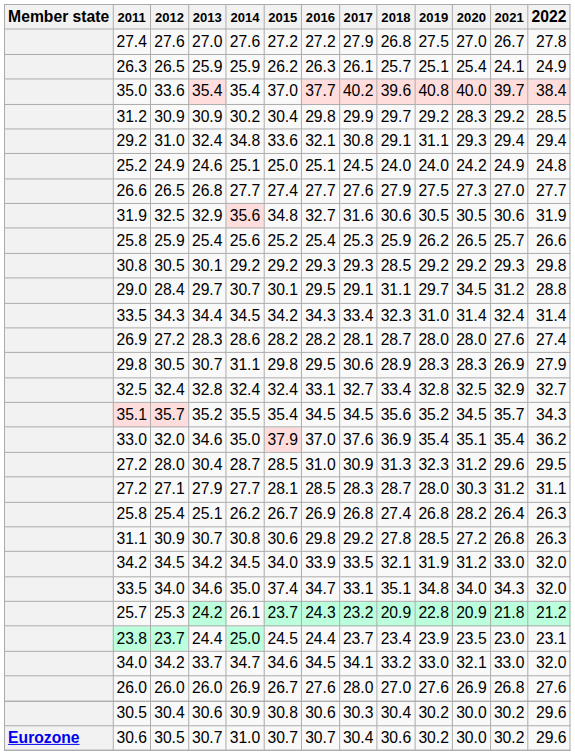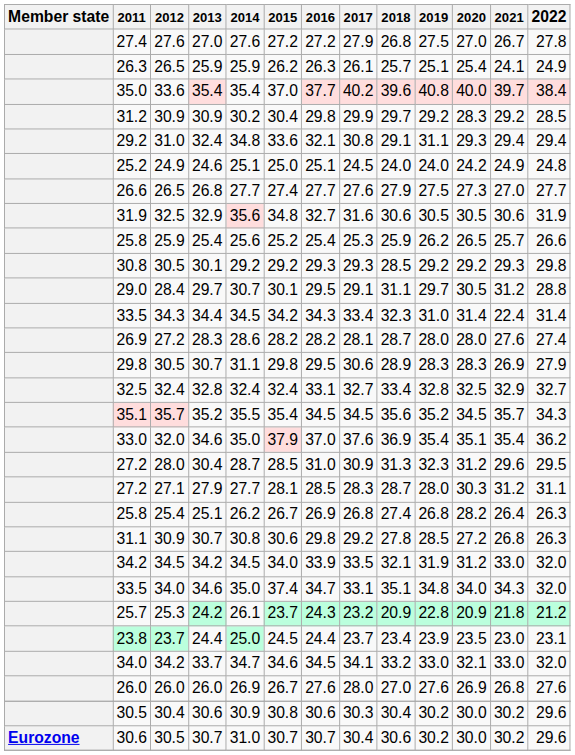29.0 | 2020: 34.5 -> 30.5
33.5 / 34.4 | 2021: 32.4 -> 22.4
